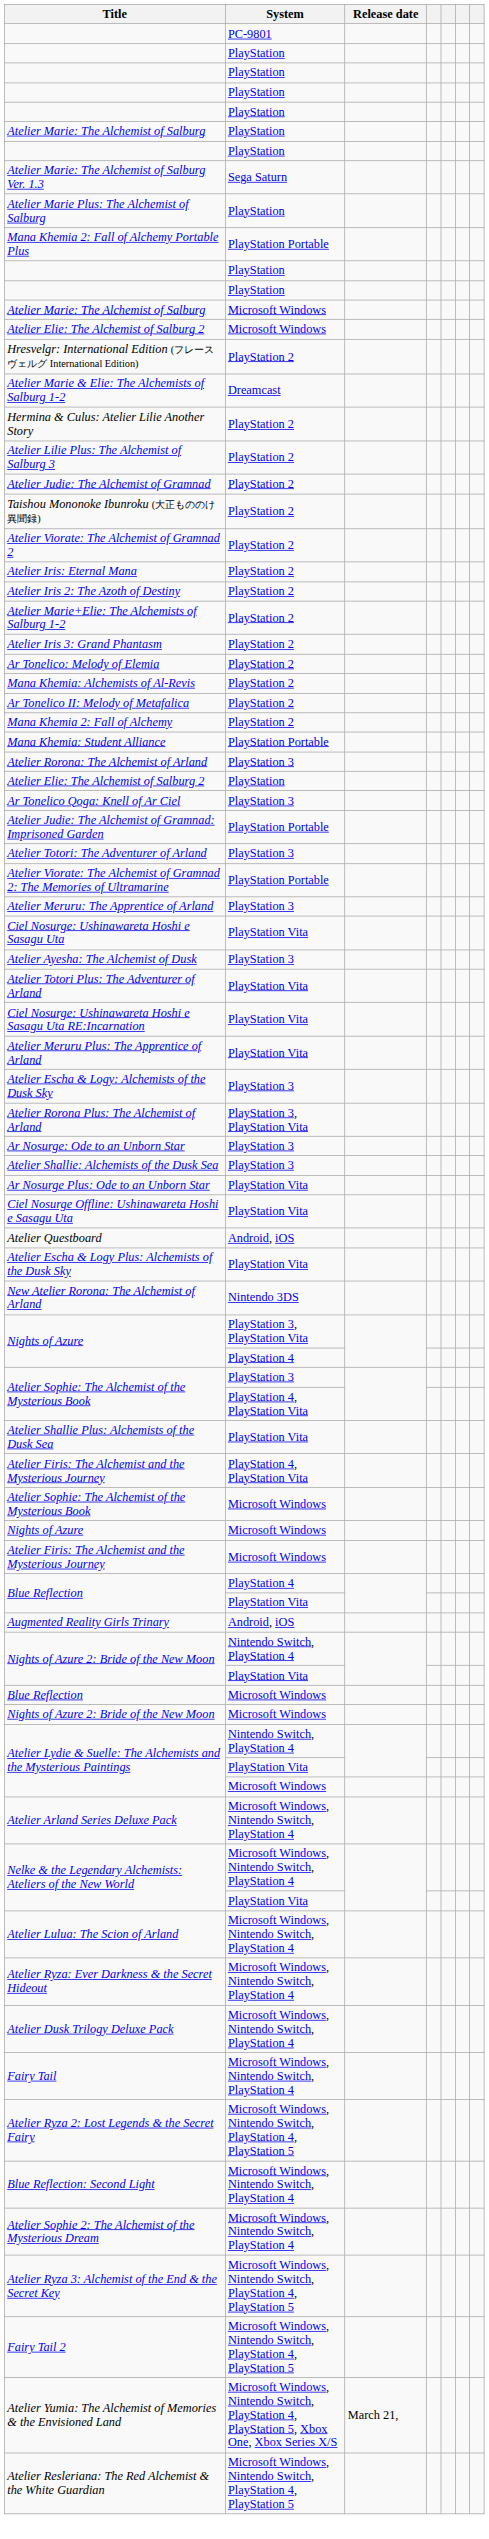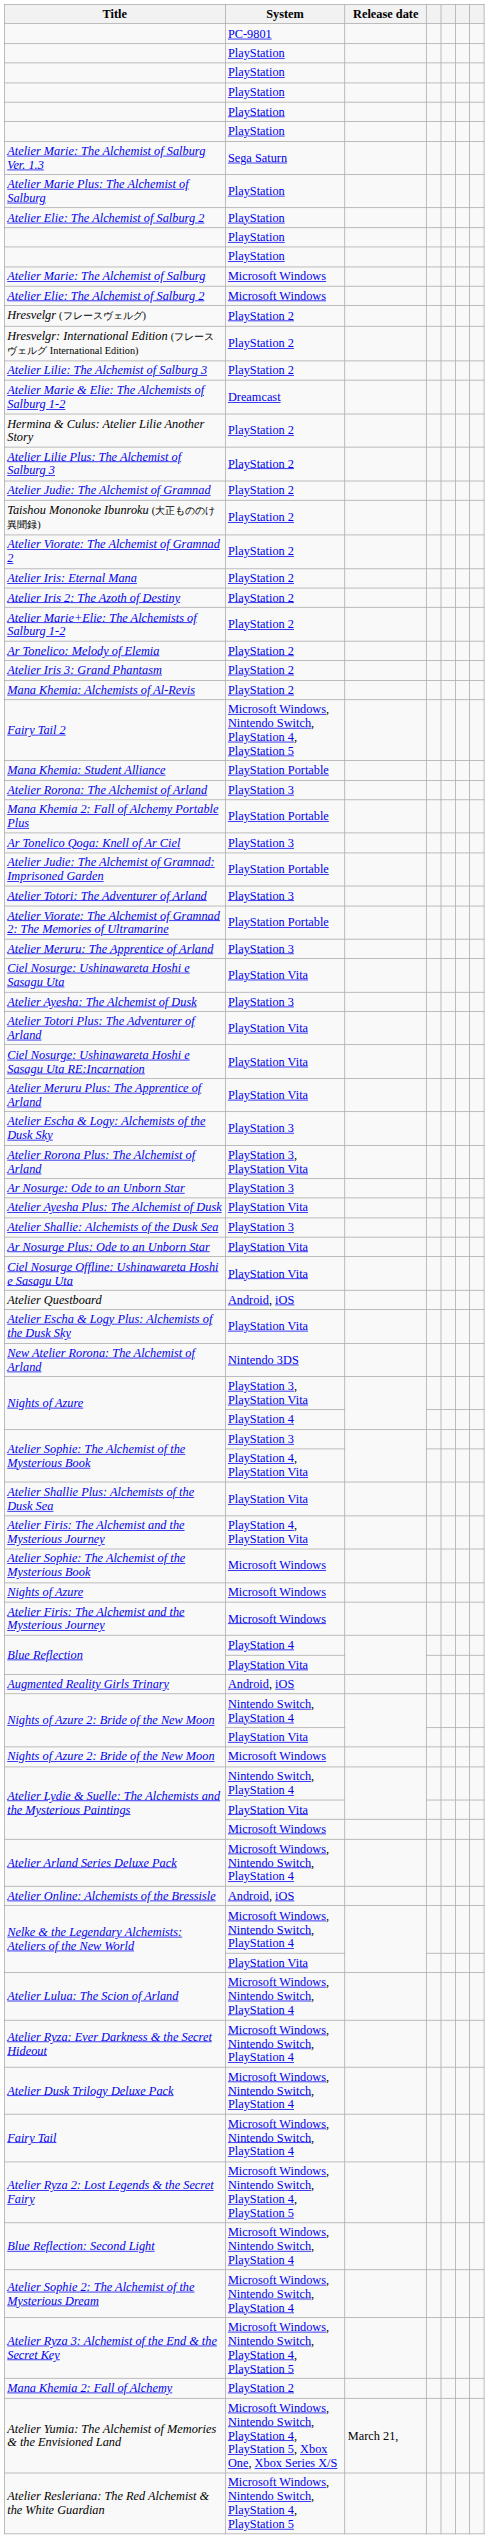- row: Atelier Marie: The Alchemist of Salburg | PlayStation
rows swapped: Atelier Elie: The Alchemist of Salburg 2 / PlayStation <-> Mana Khemia 2: Fall of Alchemy Portable Plus
+ row: Hresvelgr (フレースヴェルグ) | PlayStation 2
+ row: Atelier Lilie: The Alchemist of Salburg 3 | PlayStation 2
rows swapped: Ar Tonelico: Melody of Elemia <-> Atelier Iris 3: Grand Phantasm
- row: Ar Tonelico II: Melody of Metafalica | PlayStation 2
rows swapped: Mana Khemia 2: Fall of Alchemy <-> Fairy Tail 2
+ row: Atelier Ayesha Plus: The Alchemist of Dusk | PlayStation Vita
- row: Blue Reflection | Microsoft Windows
+ row: Atelier Online: Alchemists of the Bressisle | Android, iOS
